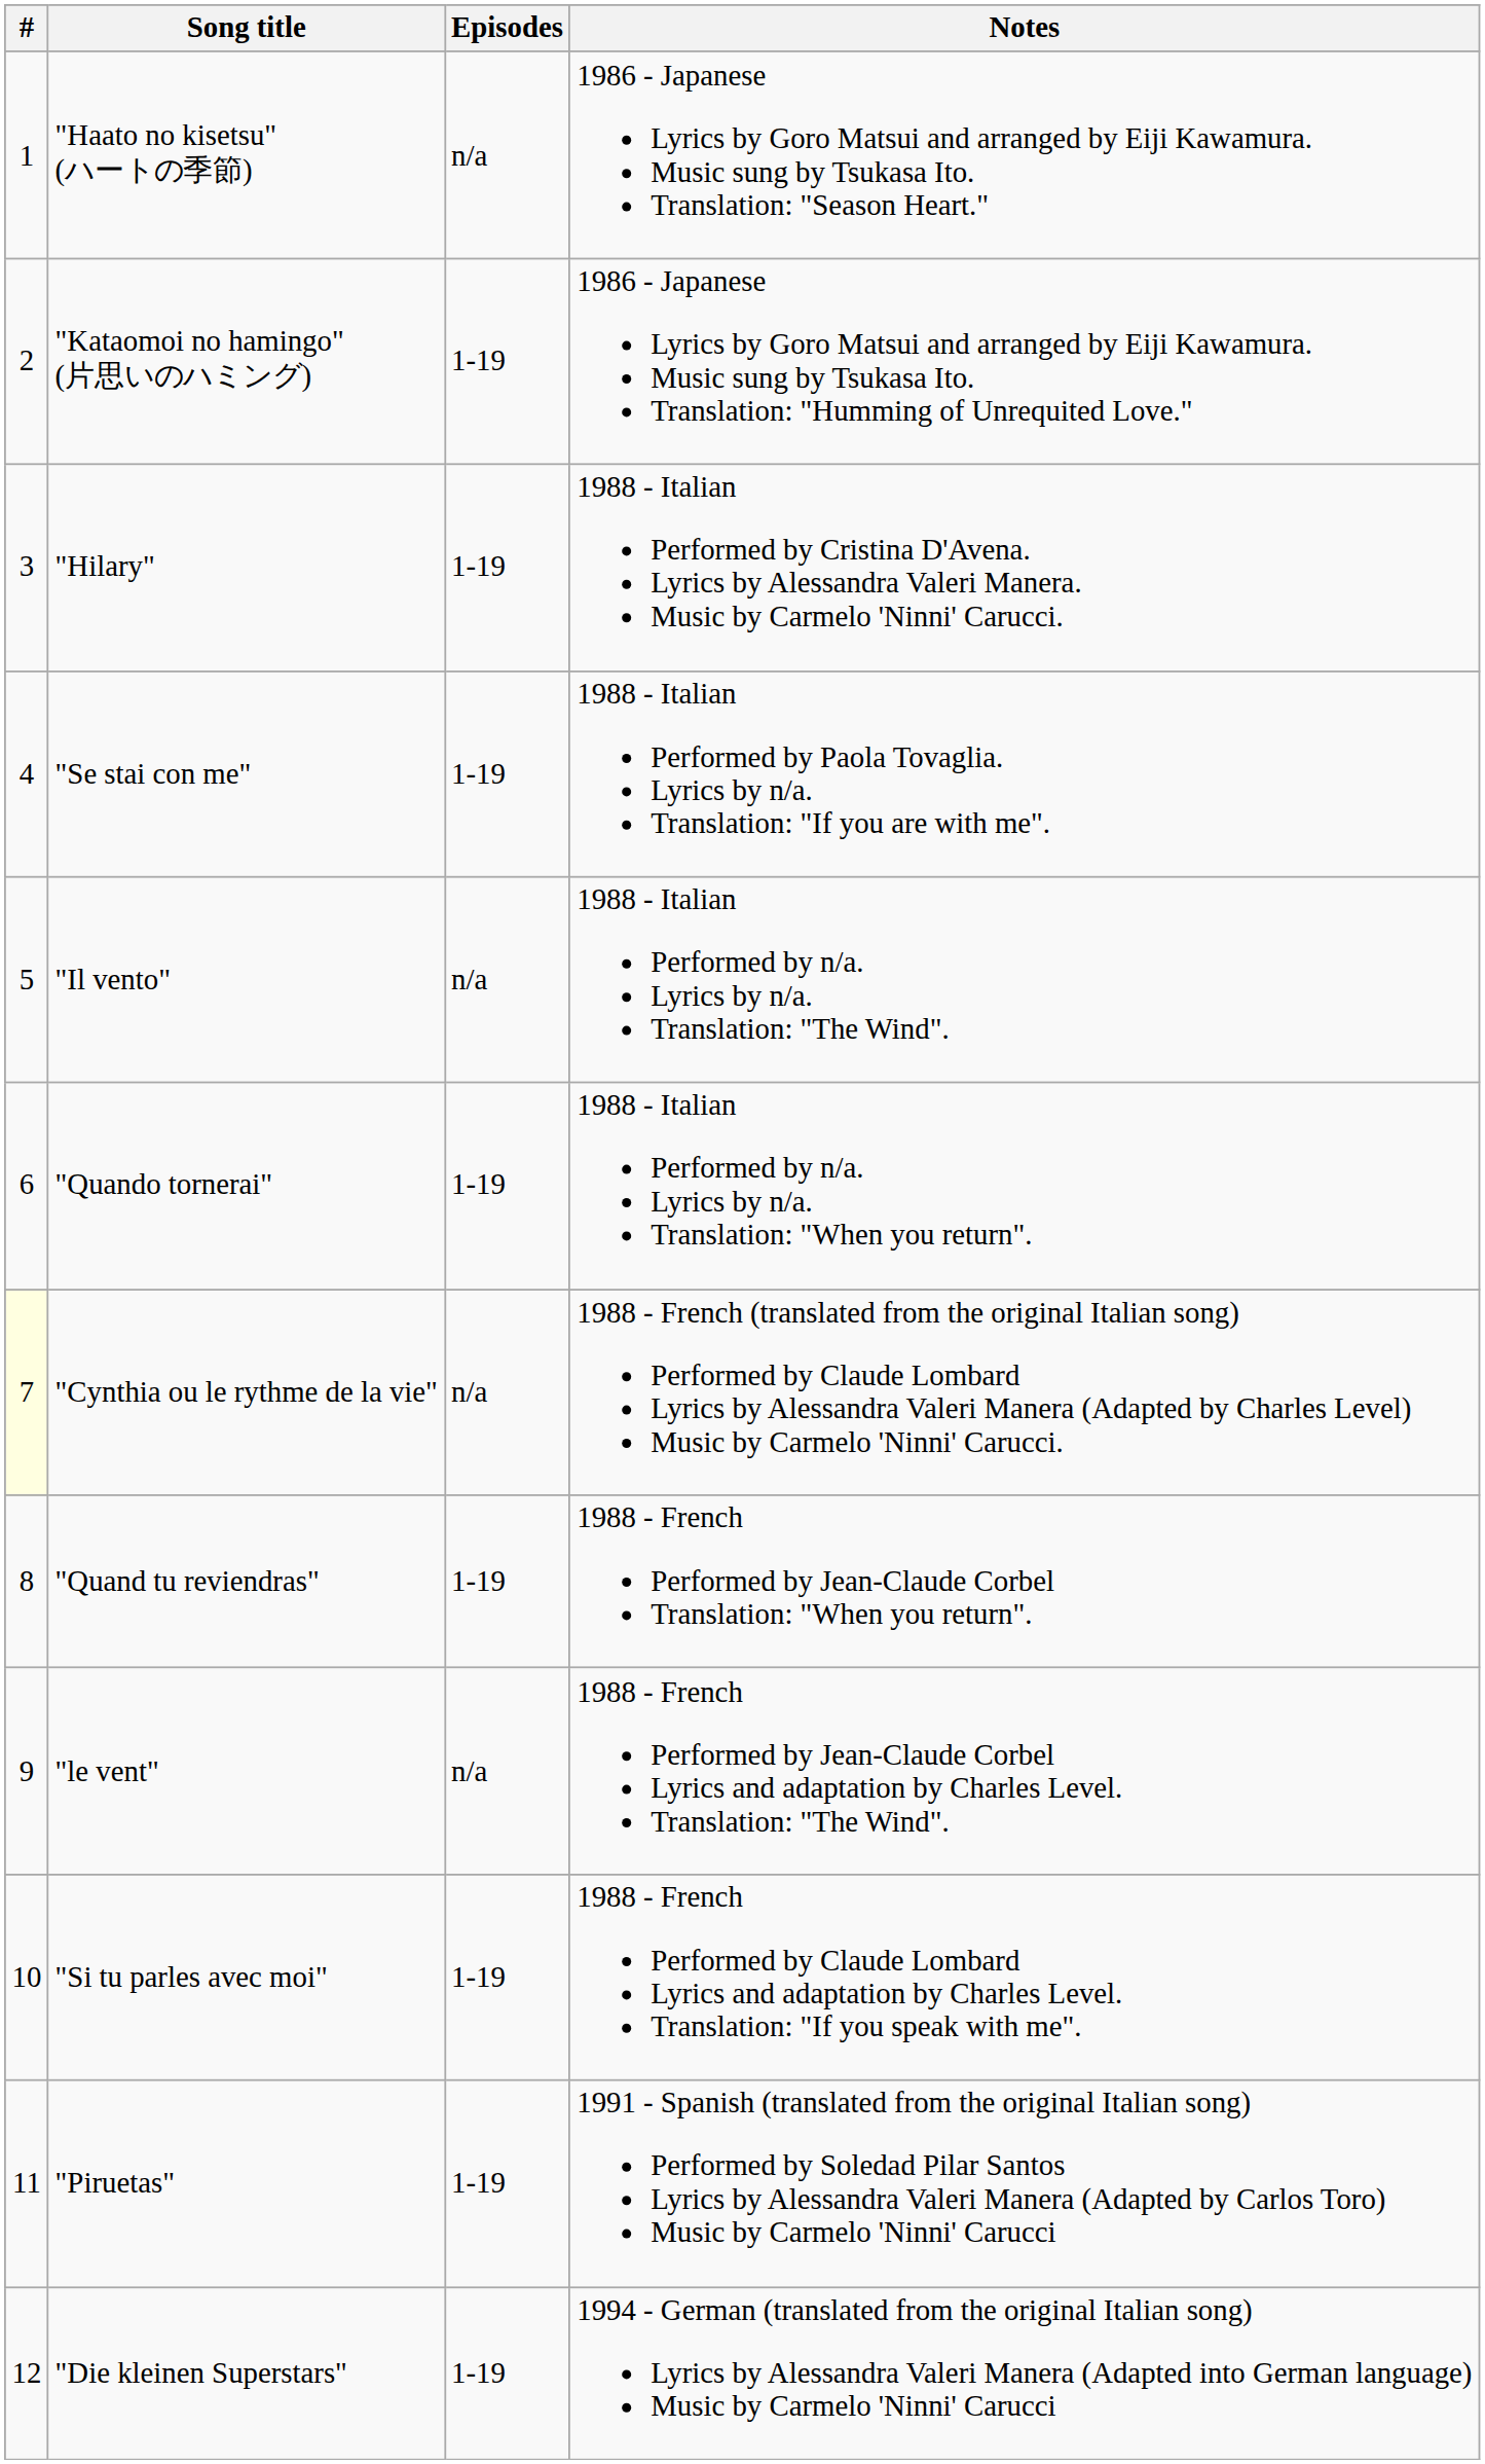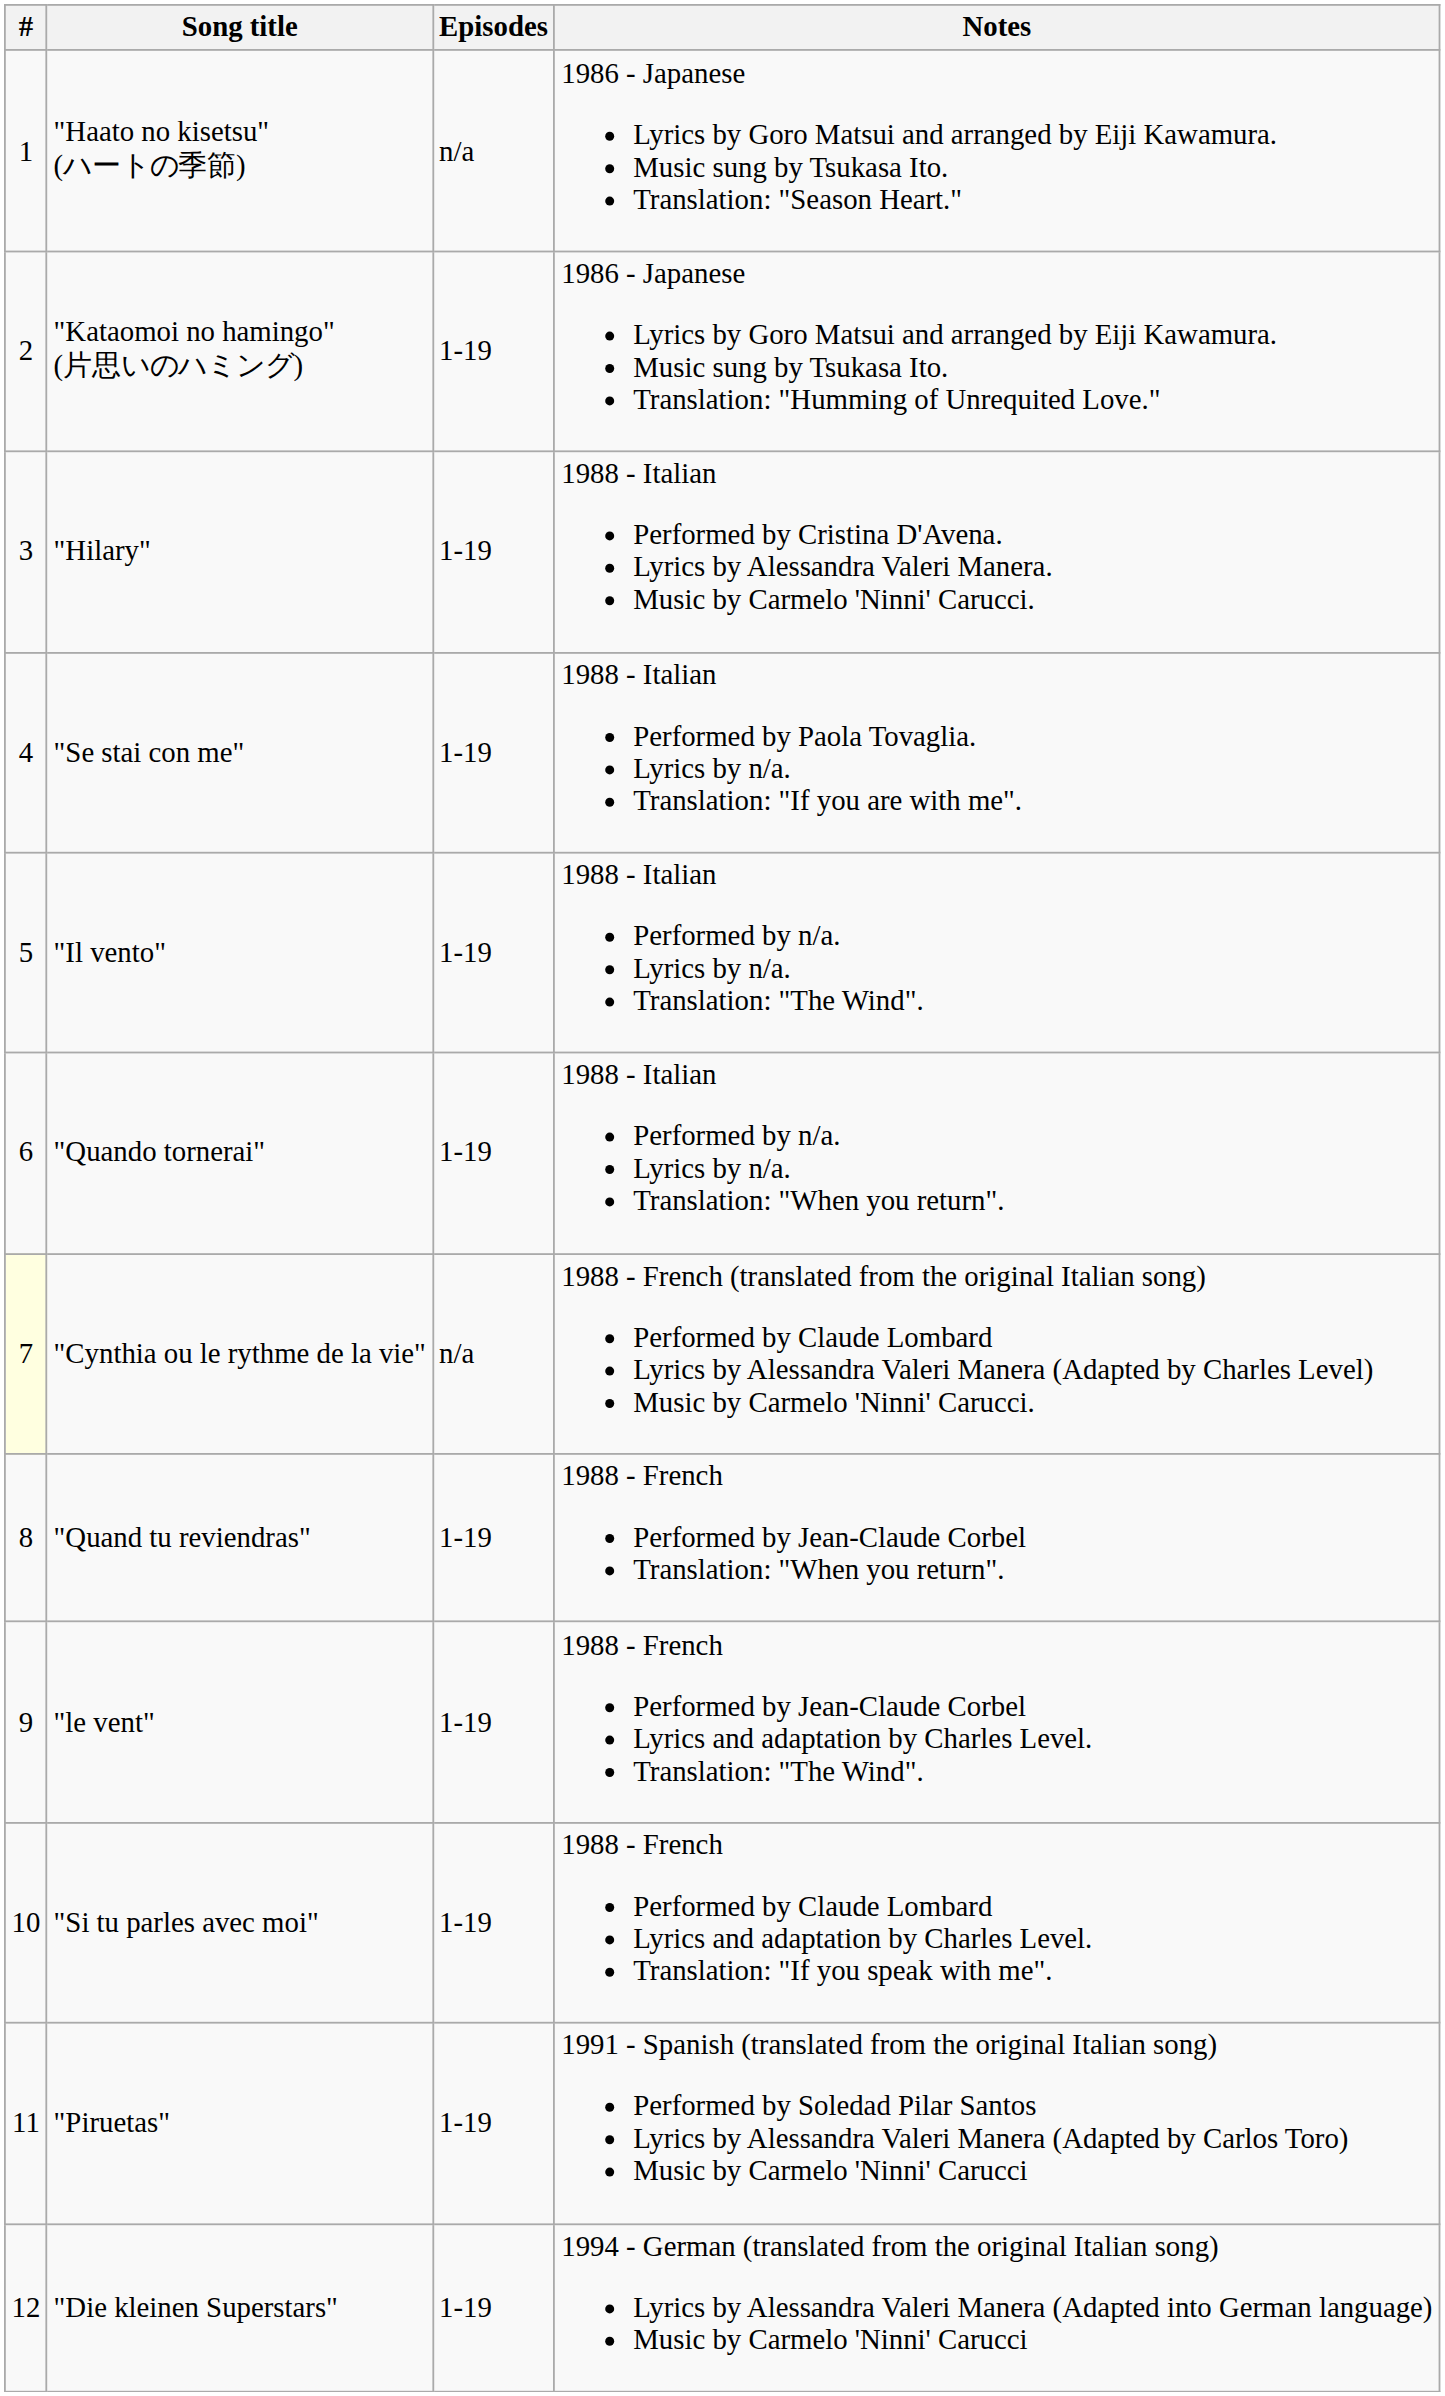"Il vento" | Episodes: n/a -> 1-19
"le vent" | Episodes: n/a -> 1-19
